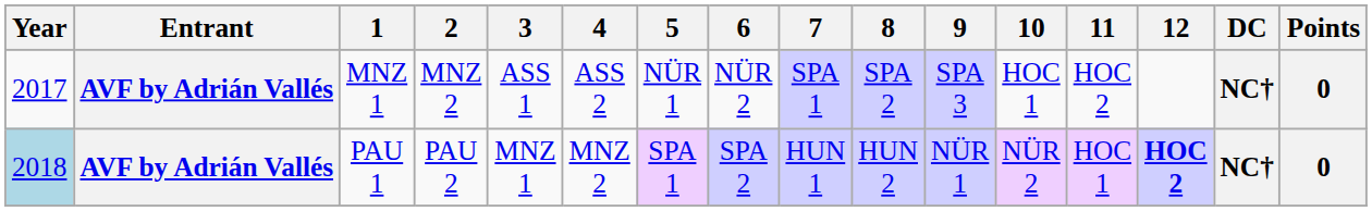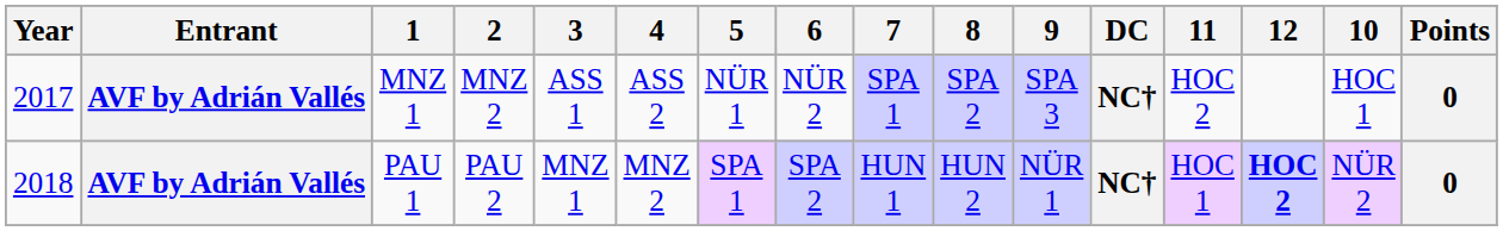columns swapped: 10 <-> DC
PAU 1 | Year: lightblue background -> no background
